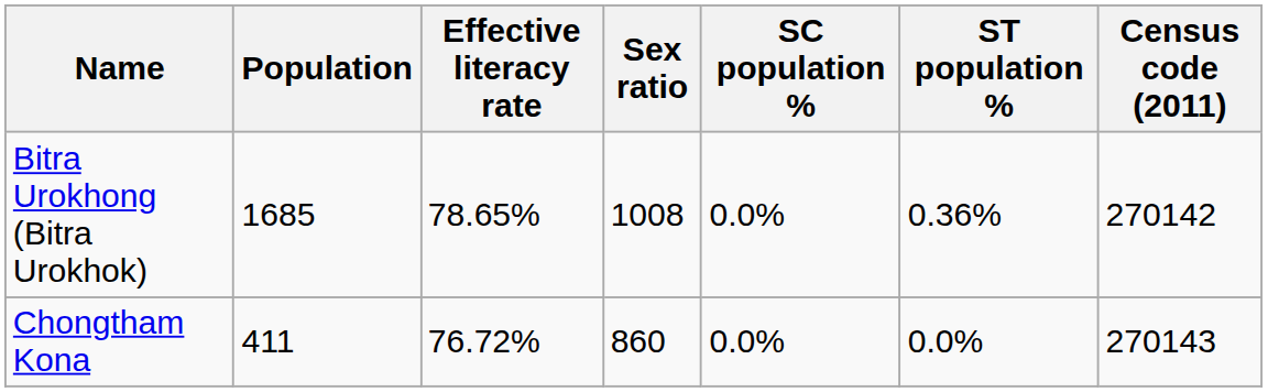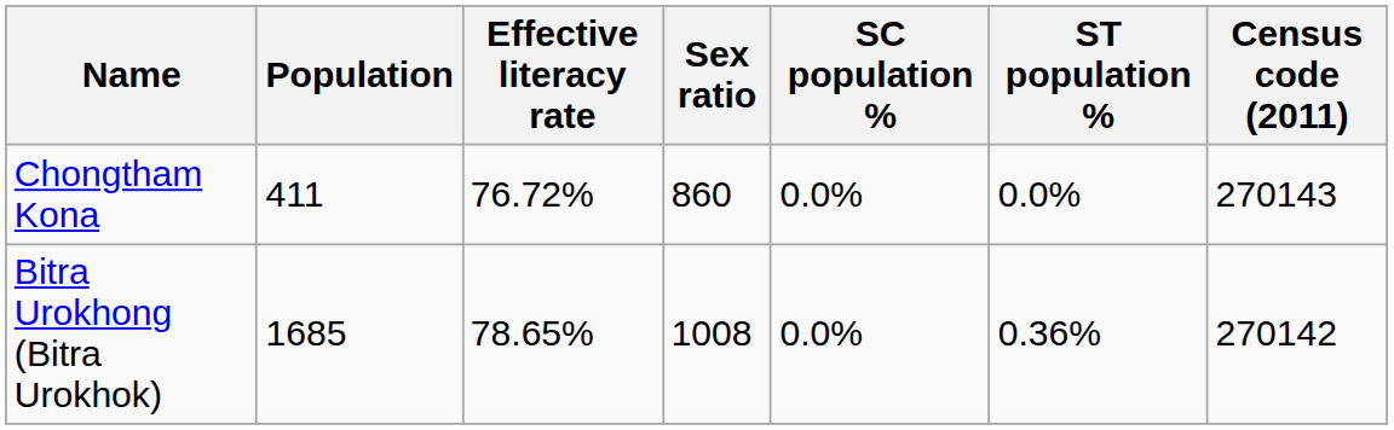rows swapped: Chongtham Kona <-> Bitra Urokhong (Bitra Urokhok)
